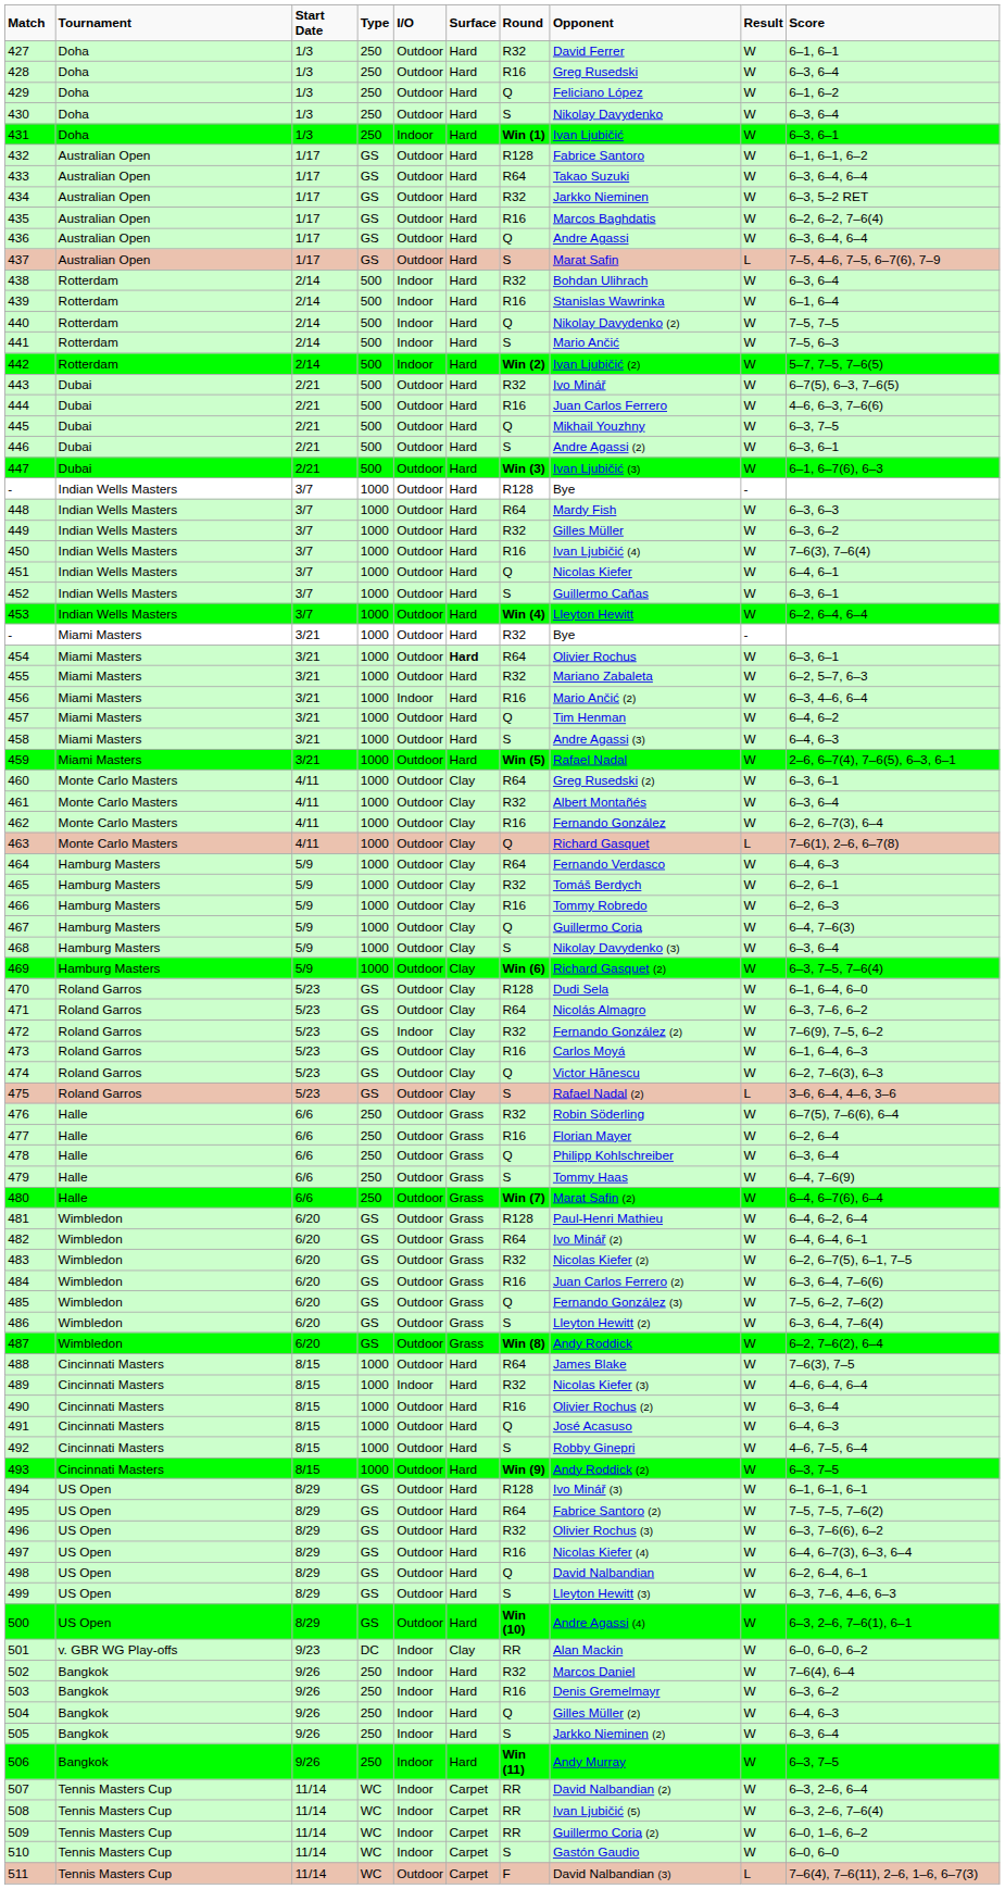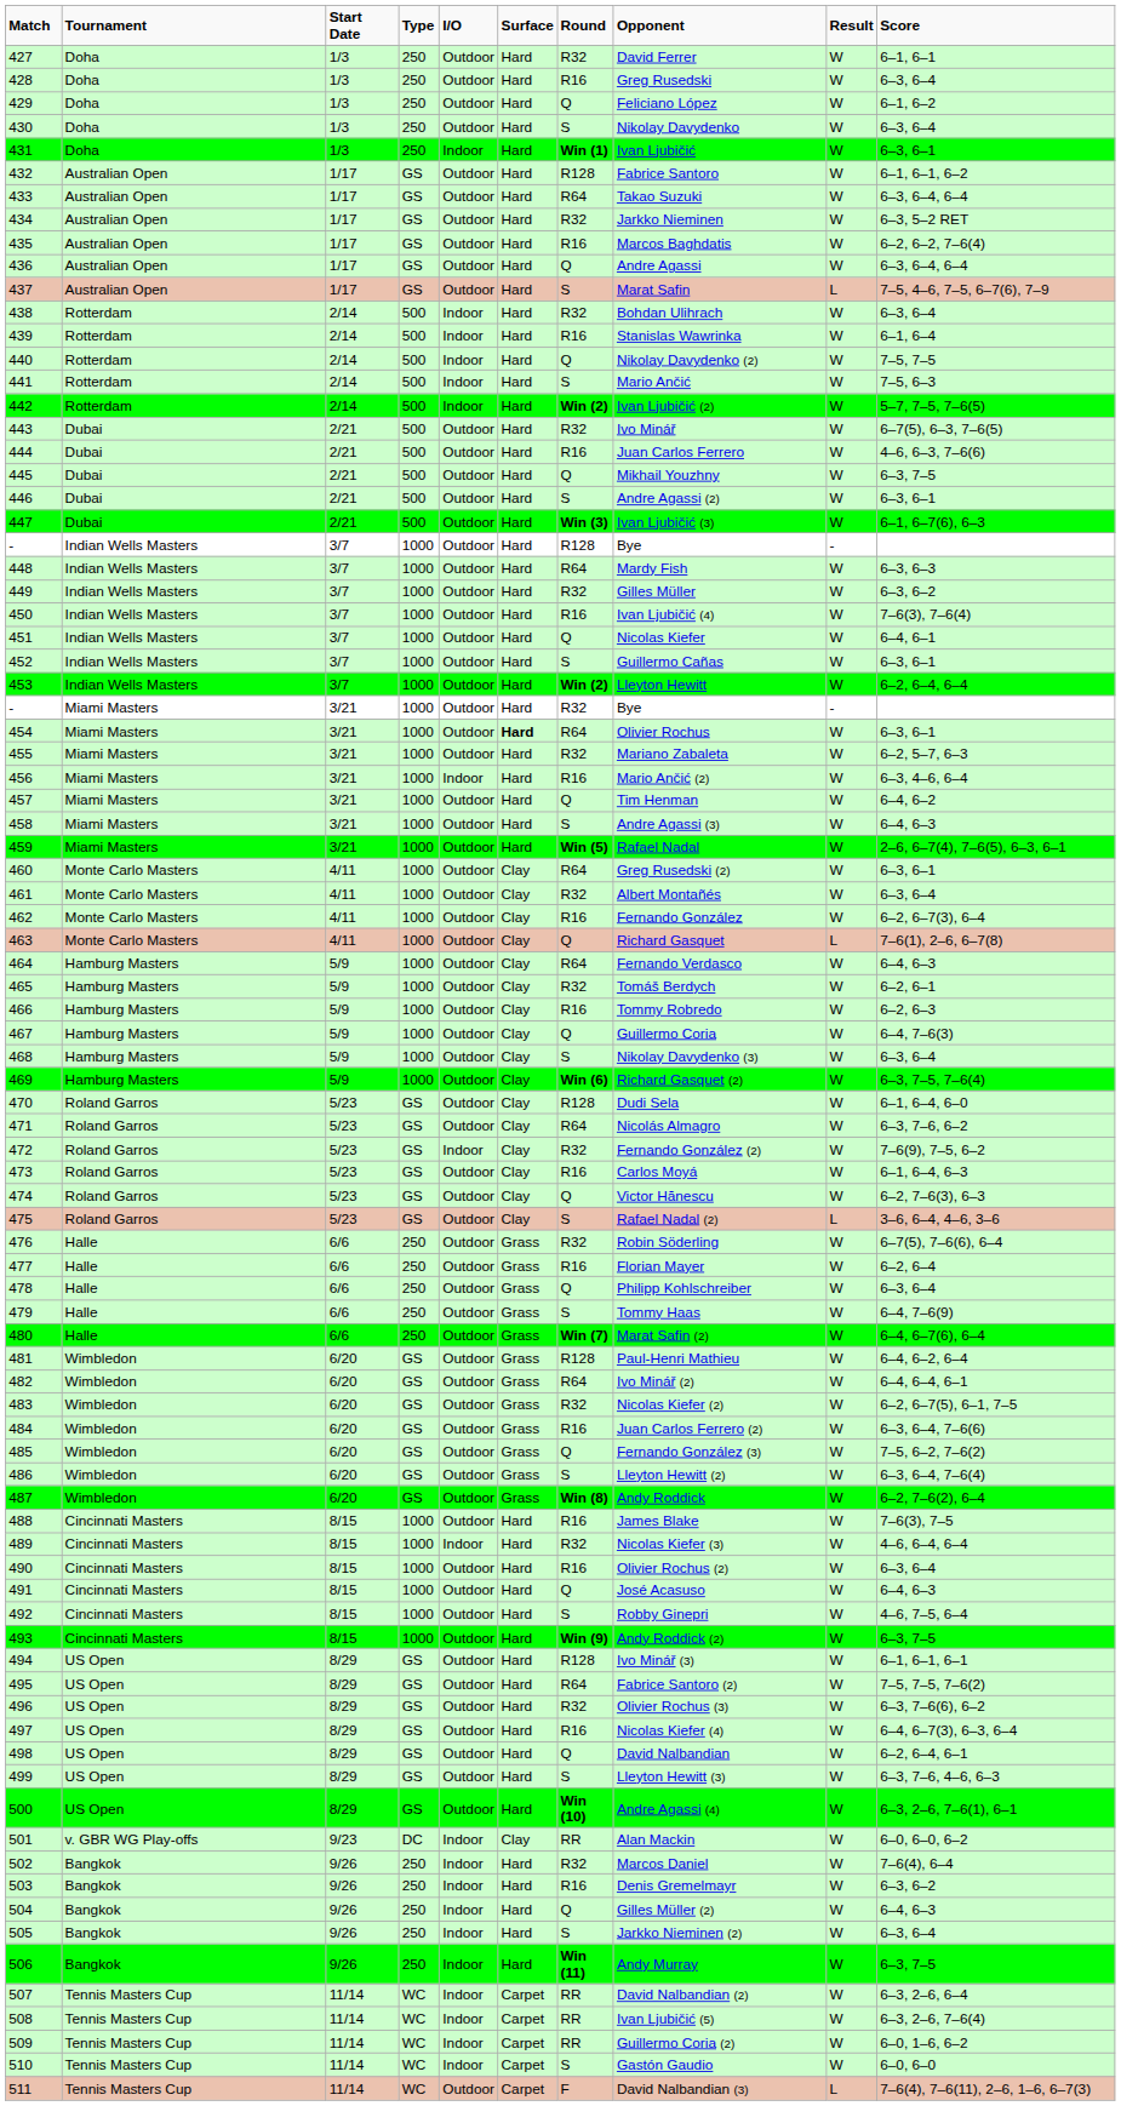453 | column 7: Win (4) -> Win (2)
488 | column 7: R64 -> R16
